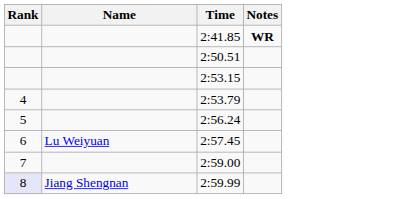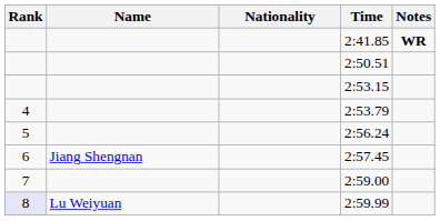+ column: Nationality
2:57.45 | Name: Lu Weiyuan -> Jiang Shengnan
2:59.99 | Name: Jiang Shengnan -> Lu Weiyuan
